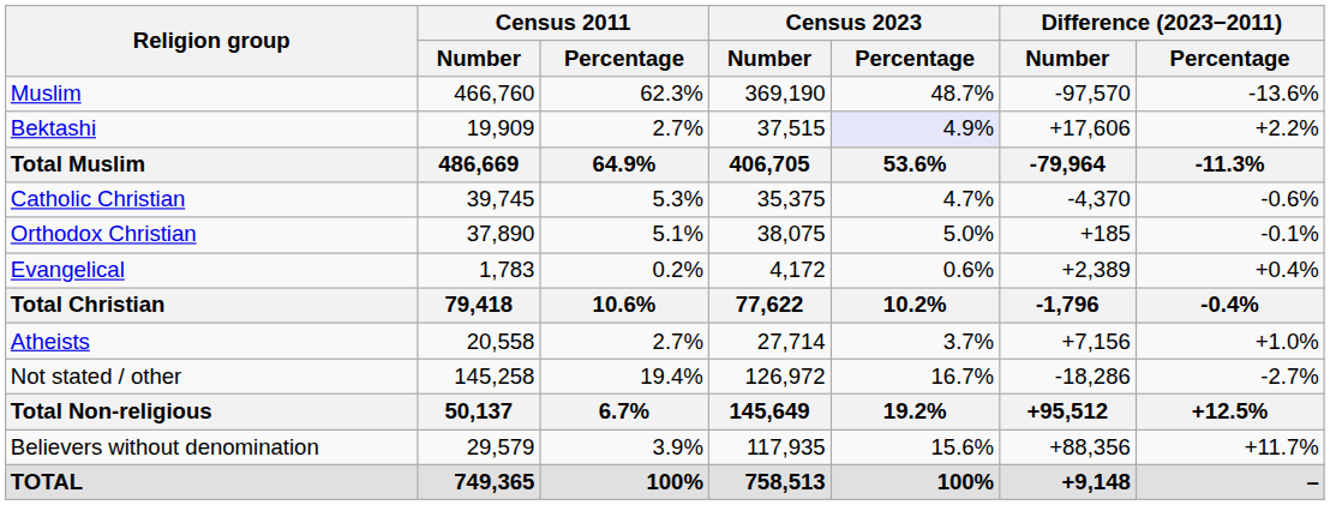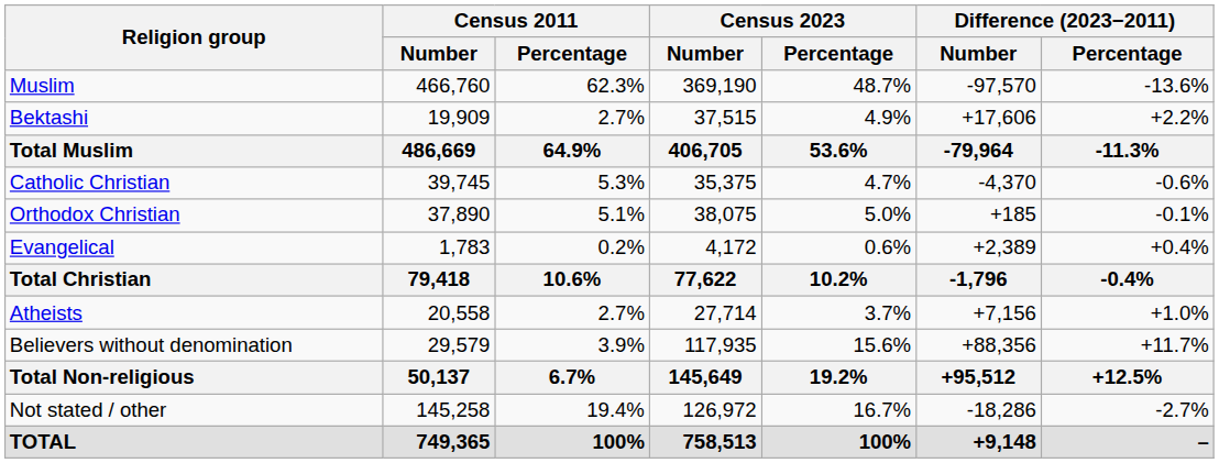Bektashi | Census 2023 / Percentage: lavender background -> no background
rows swapped: Believers without denomination <-> Not stated / other
